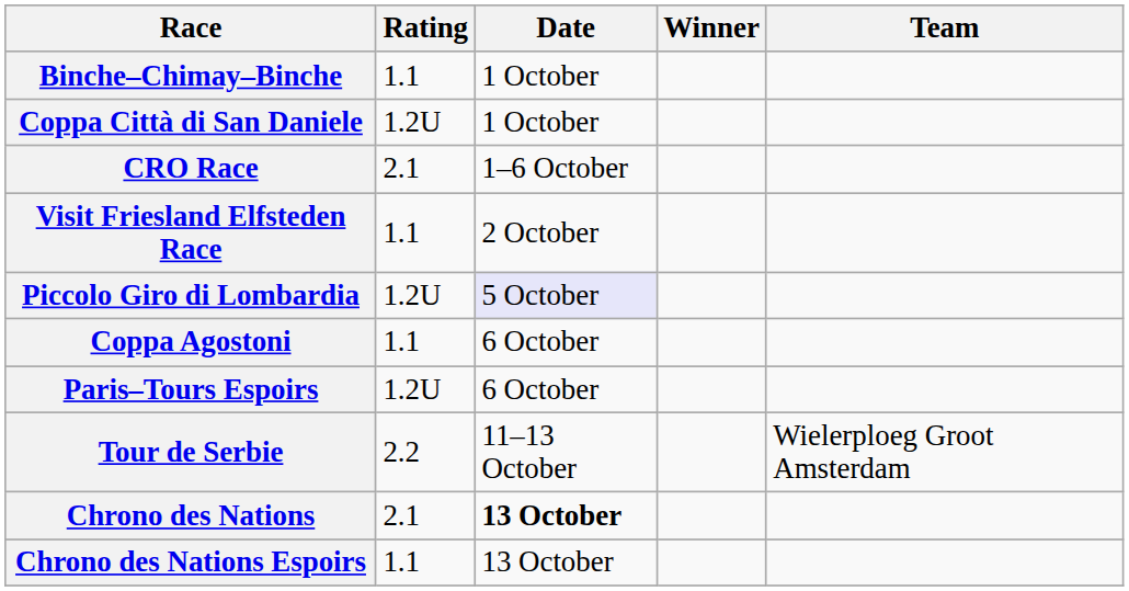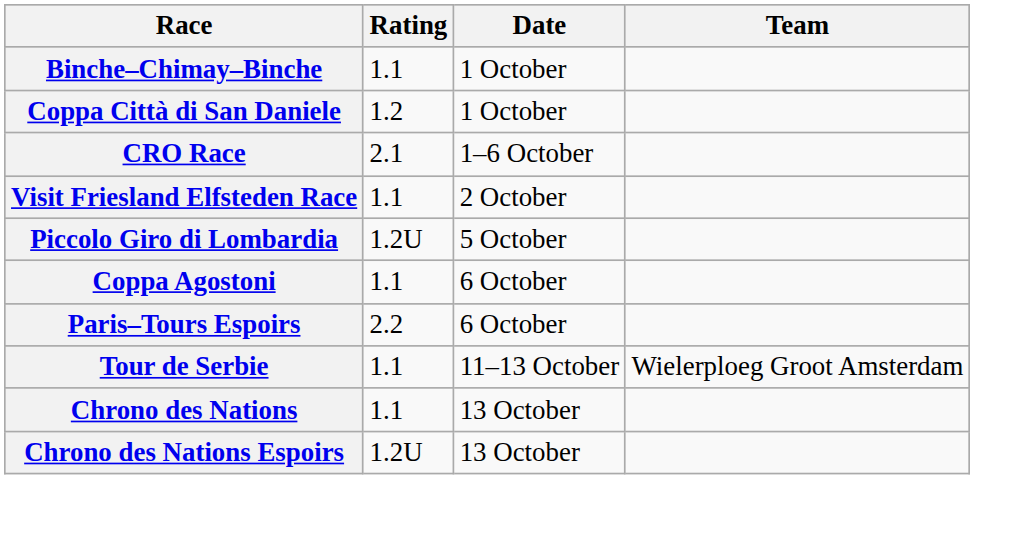- column: Winner
Coppa Città di San Daniele | Rating: 1.2U -> 1.2
Piccolo Giro di Lombardia | Date: lavender background -> no background
Paris–Tours Espoirs | Rating: 1.2U -> 2.2
Tour de Serbie | Rating: 2.2 -> 1.1
Chrono des Nations | Rating: 2.1 -> 1.1
Chrono des Nations | Date: bold -> normal
Chrono des Nations Espoirs | Rating: 1.1 -> 1.2U
